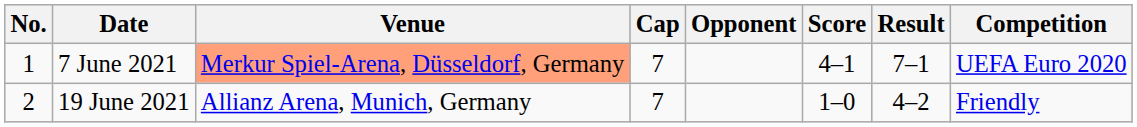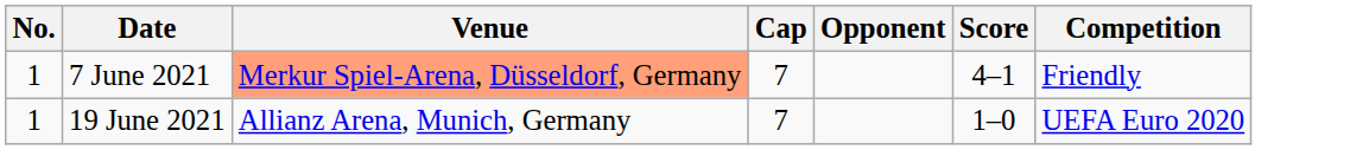- column: Result | 7–1 | 4–2
7 June 2021 | Competition: UEFA Euro 2020 -> Friendly
19 June 2021 | No.: 2 -> 1
19 June 2021 | Competition: Friendly -> UEFA Euro 2020
